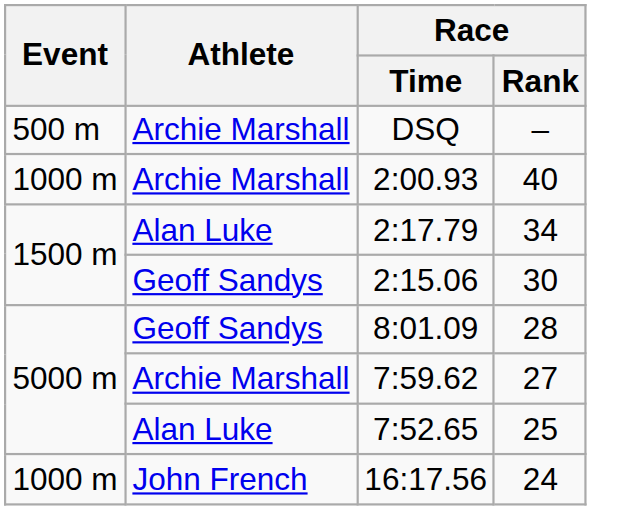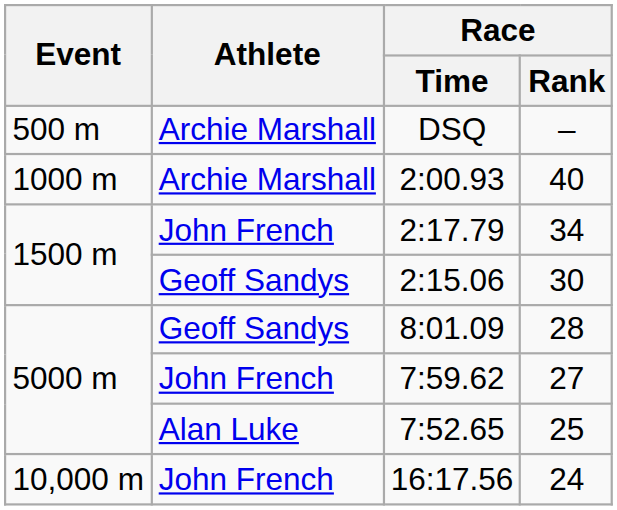2:17.79 | Athlete: Alan Luke -> John French
7:59.62 | Athlete: Archie Marshall -> John French
16:17.56 | Event: 1000 m -> 10,000 m
